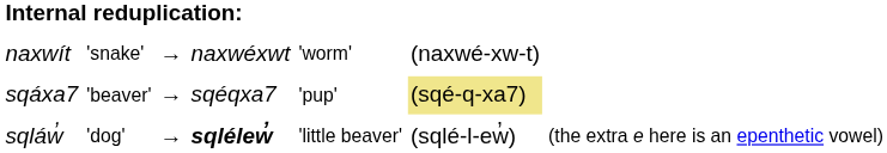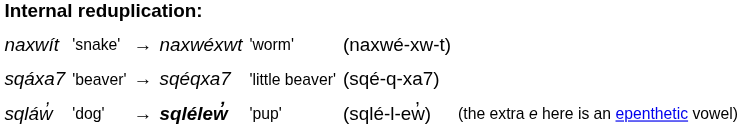sqáxa7 | column 7: 'pup' -> 'little beaver'
sqáxa7 | column 8: khaki background -> no background
sqláw̓ | column 7: 'little beaver' -> 'pup'
